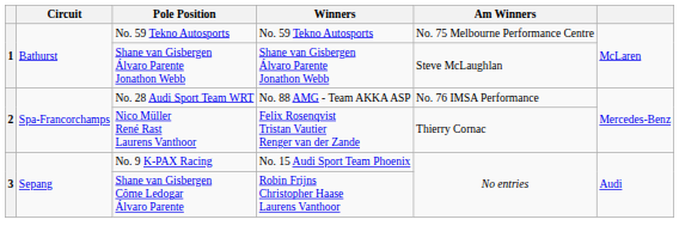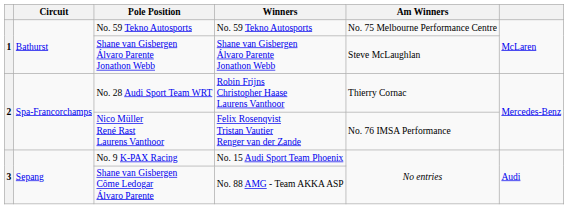No. 28 Audi Sport Team WRT | Winners: No. 88 AMG - Team AKKA ASP -> Robin Frijns Christopher Haase Laurens Vanthoor
No. 28 Audi Sport Team WRT | Am Winners: No. 76 IMSA Performance -> Thierry Cornac
Nico Müller René Rast Laurens Vanthoor | Am Winners: Thierry Cornac -> No. 76 IMSA Performance
Shane van Gisbergen Côme Ledogar Álvaro Parente | Winners: Robin Frijns Christopher Haase Laurens Vanthoor -> No. 88 AMG - Team AKKA ASP
